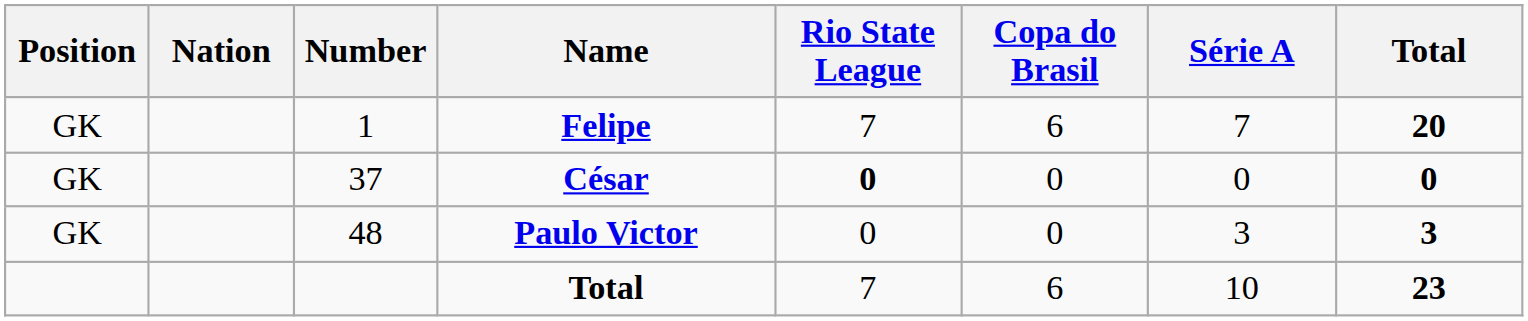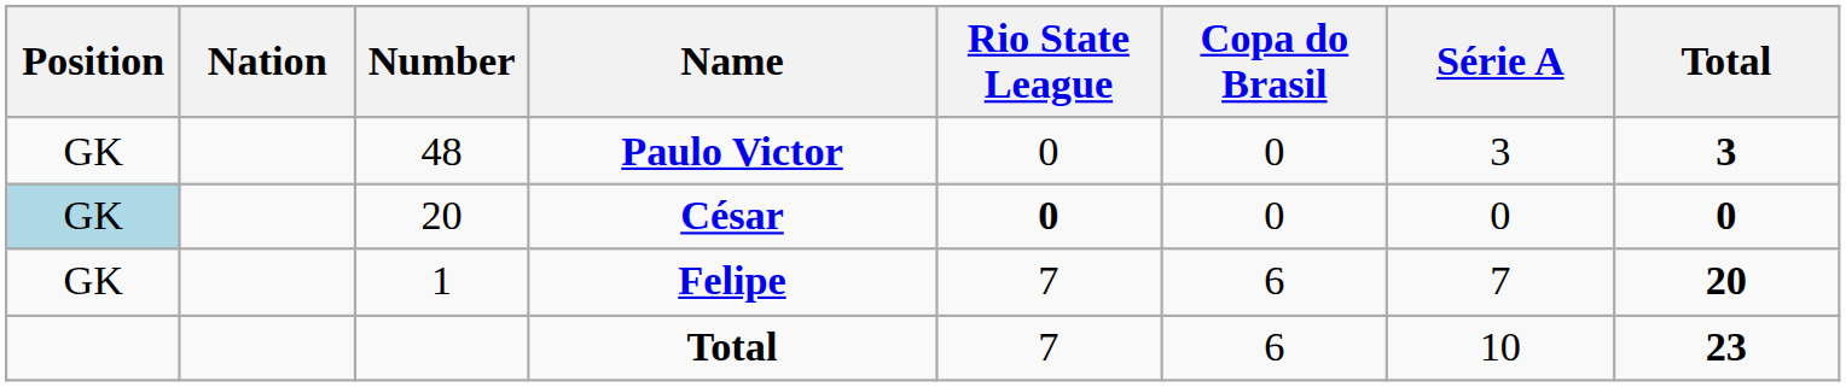rows swapped: Felipe <-> Paulo Victor
César | Position: no background -> lightblue background
César | Number: 37 -> 20
